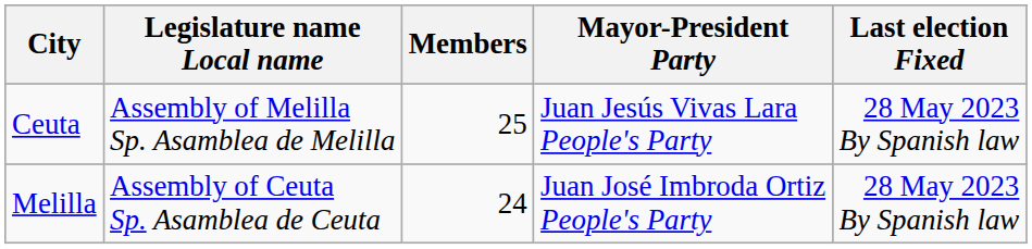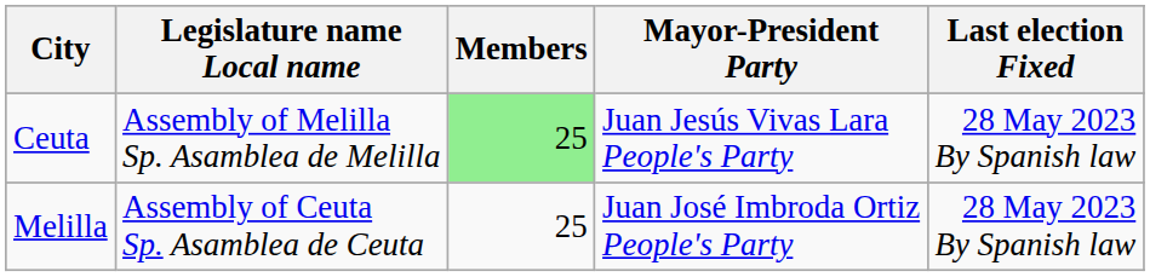Ceuta | Members: no background -> lightgreen background
Melilla | Members: 24 -> 25
